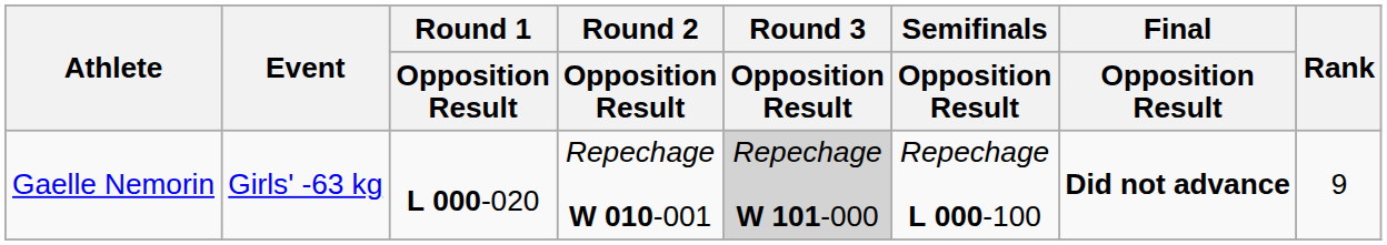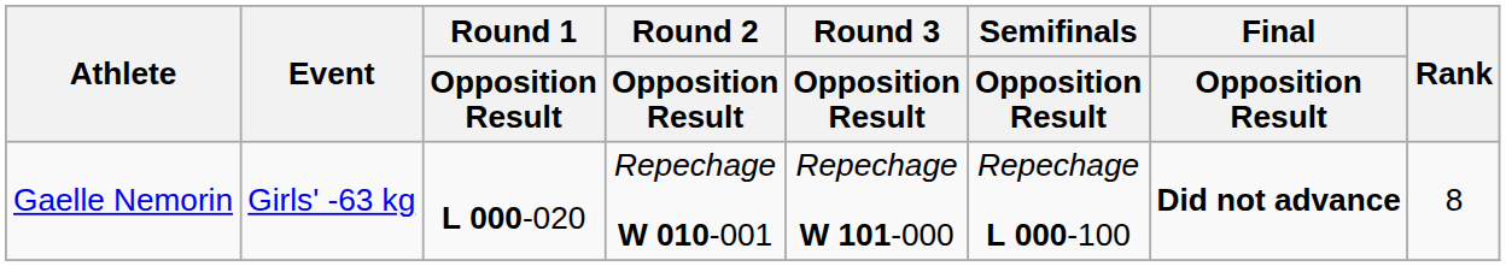Gaelle Nemorin | Round 3 / Opposition Result: lightgrey background -> no background
Gaelle Nemorin | Rank: 9 -> 8
